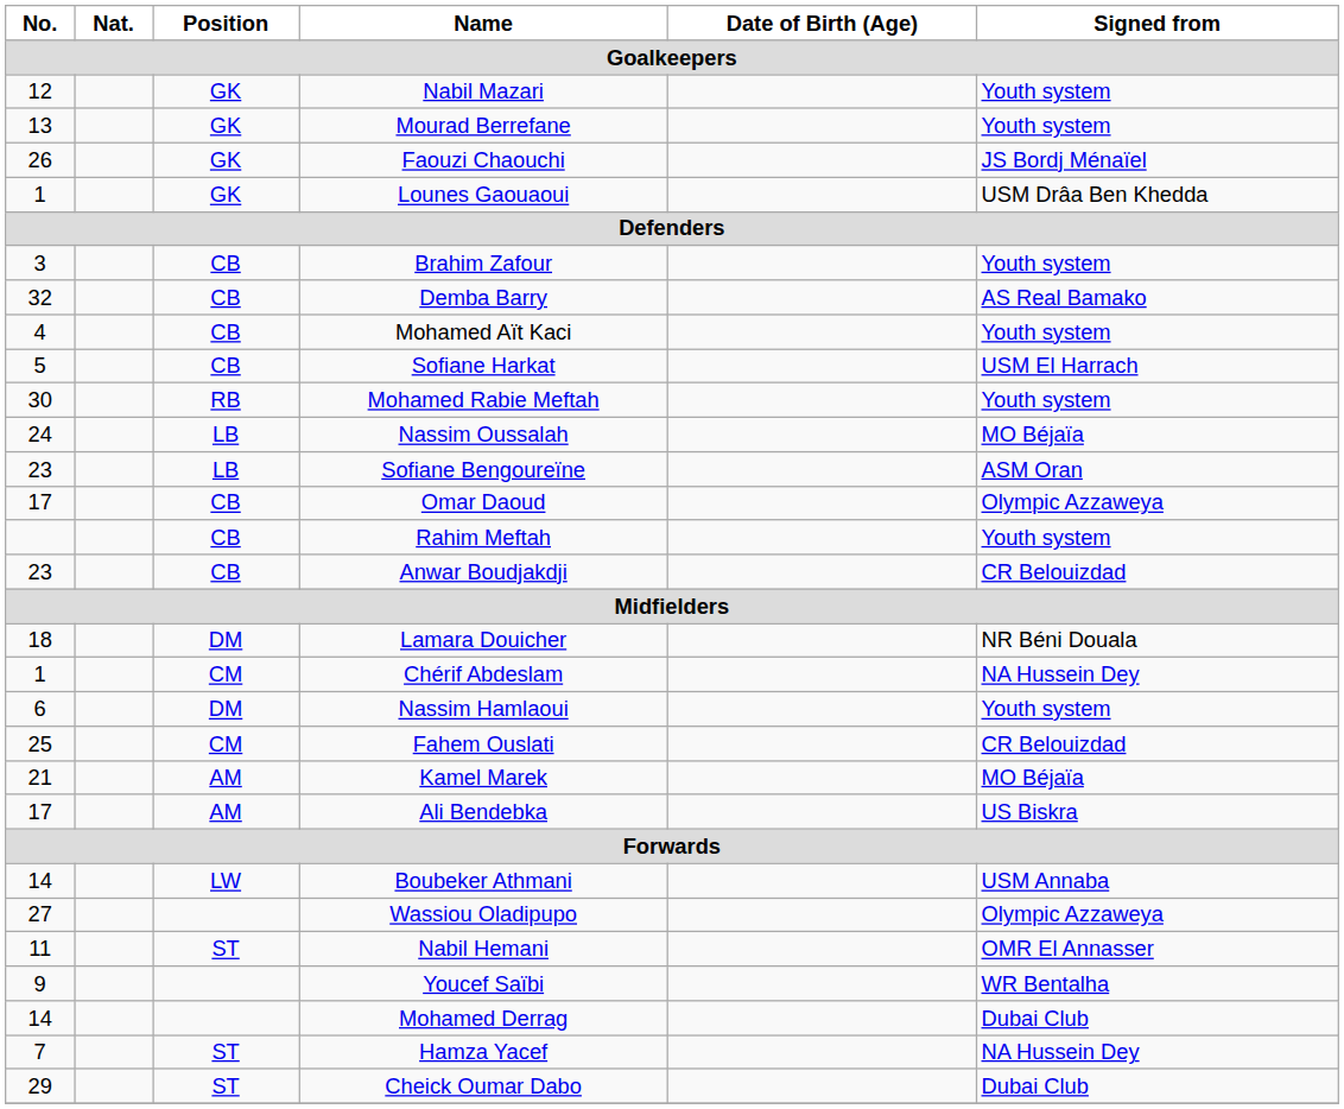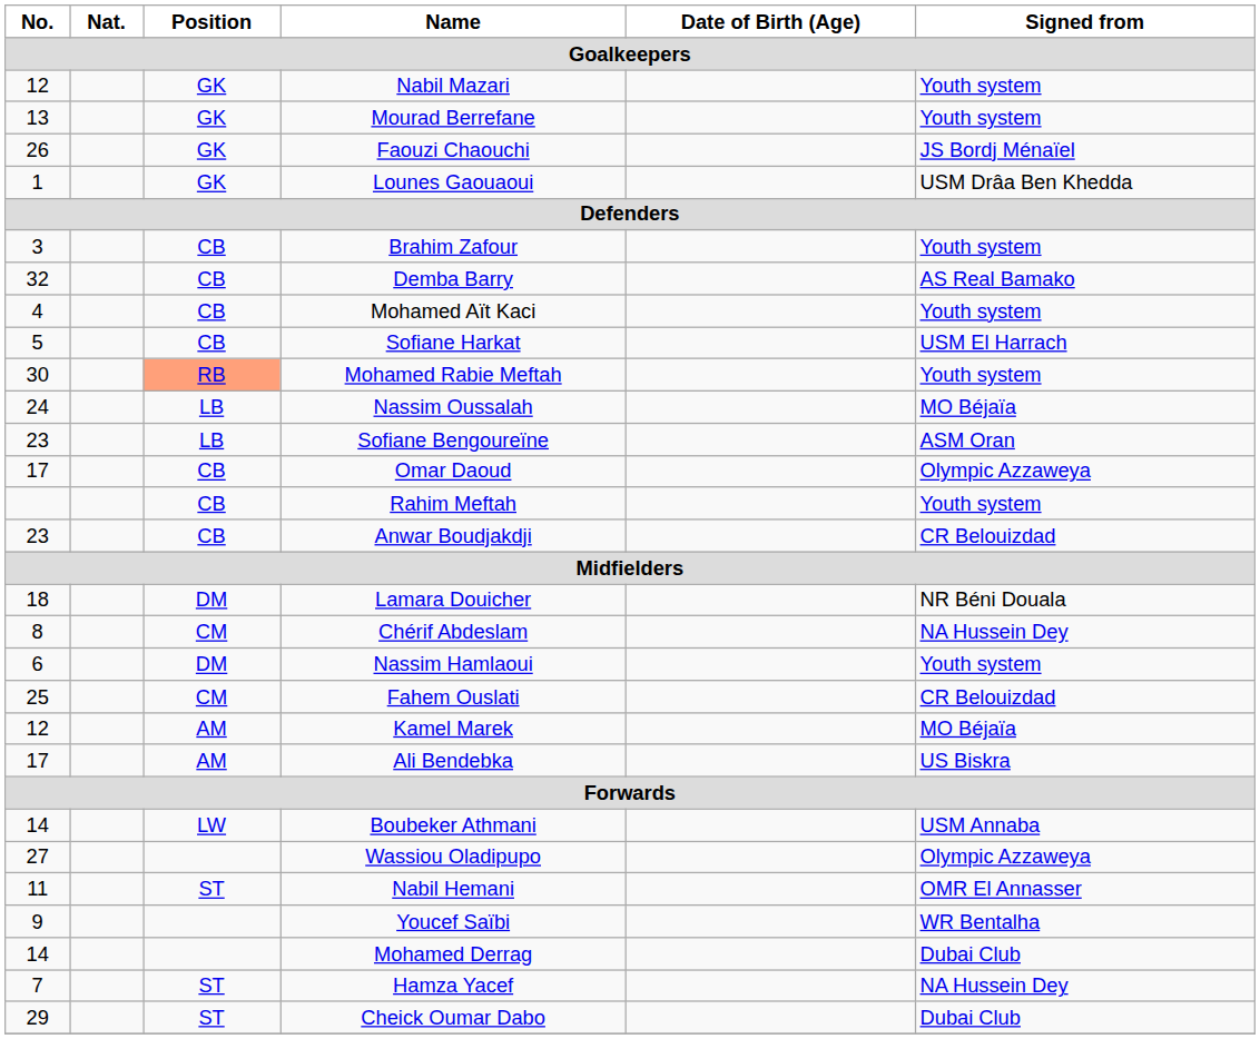Mohamed Rabie Meftah | Position: no background -> lightsalmon background
Chérif Abdeslam | No.: 1 -> 8
Kamel Marek | No.: 21 -> 12
